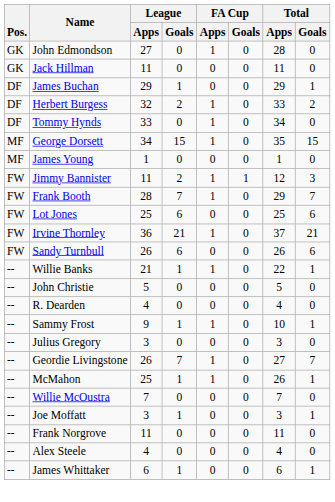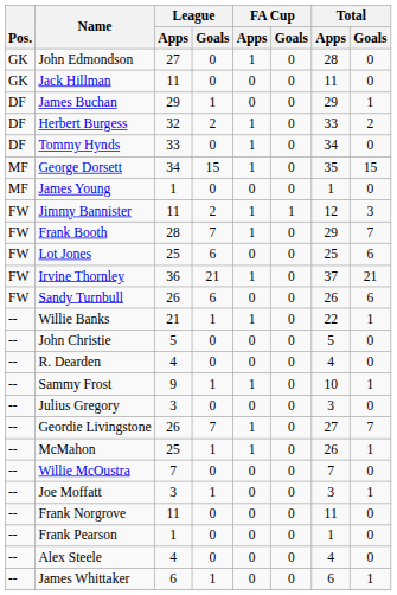+ row: -- | Frank Pearson | 1 | 0 | 0 | 0 | 1 | 0
